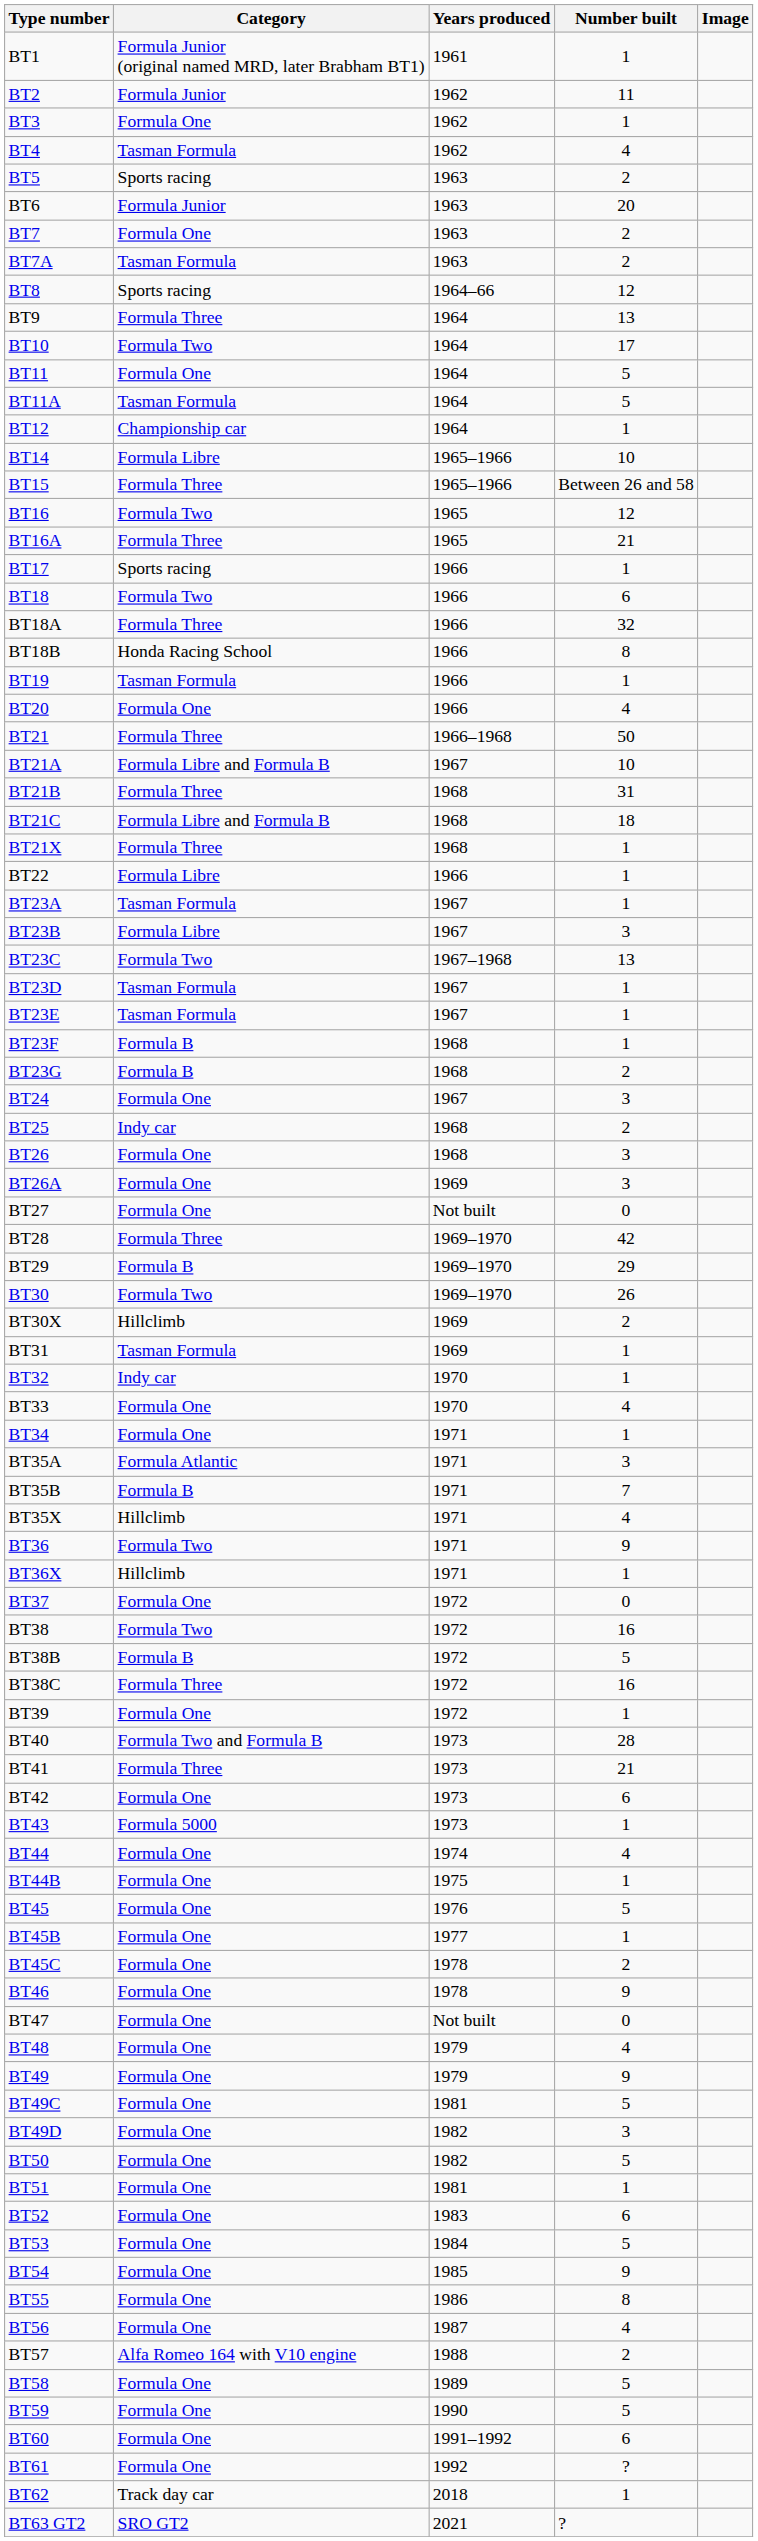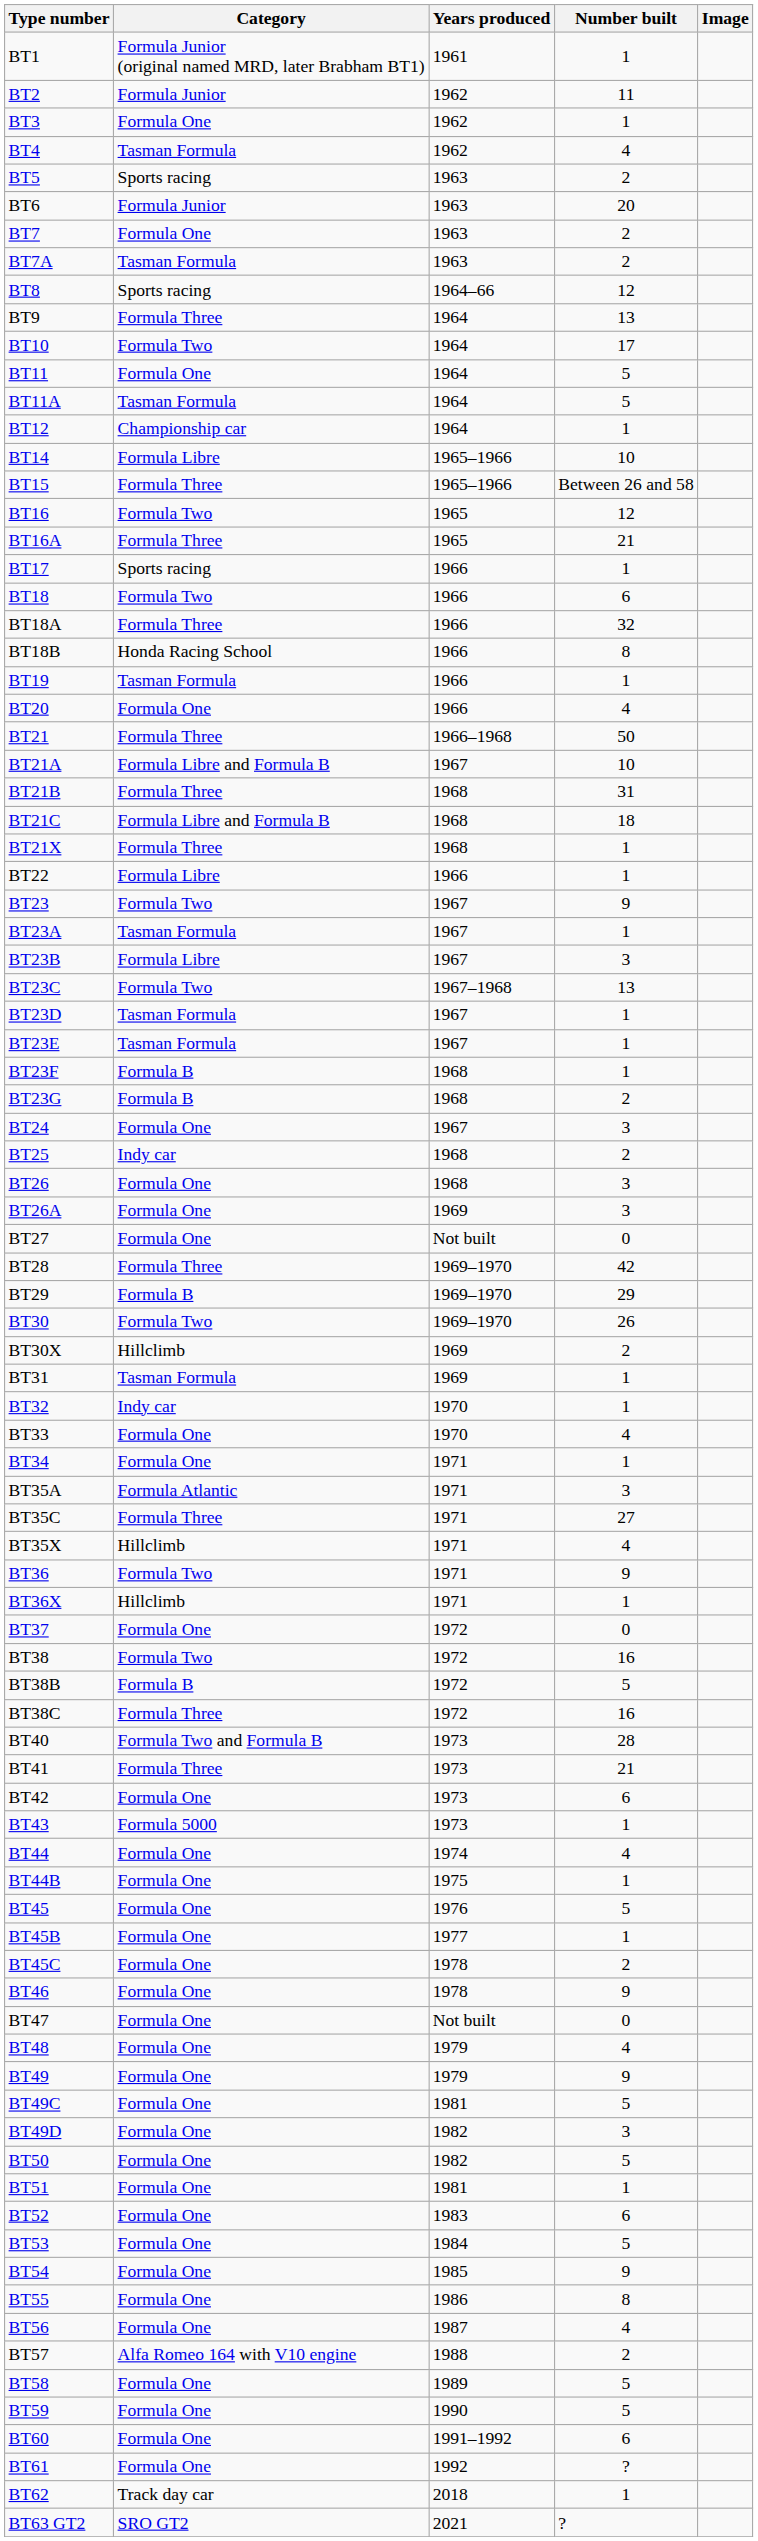+ row: BT23 | Formula Two | 1967 | 9
- row: BT35B | Formula B | 1971 | 7
+ row: BT35C | Formula Three | 1971 | 27
- row: BT39 | Formula One | 1972 | 1
